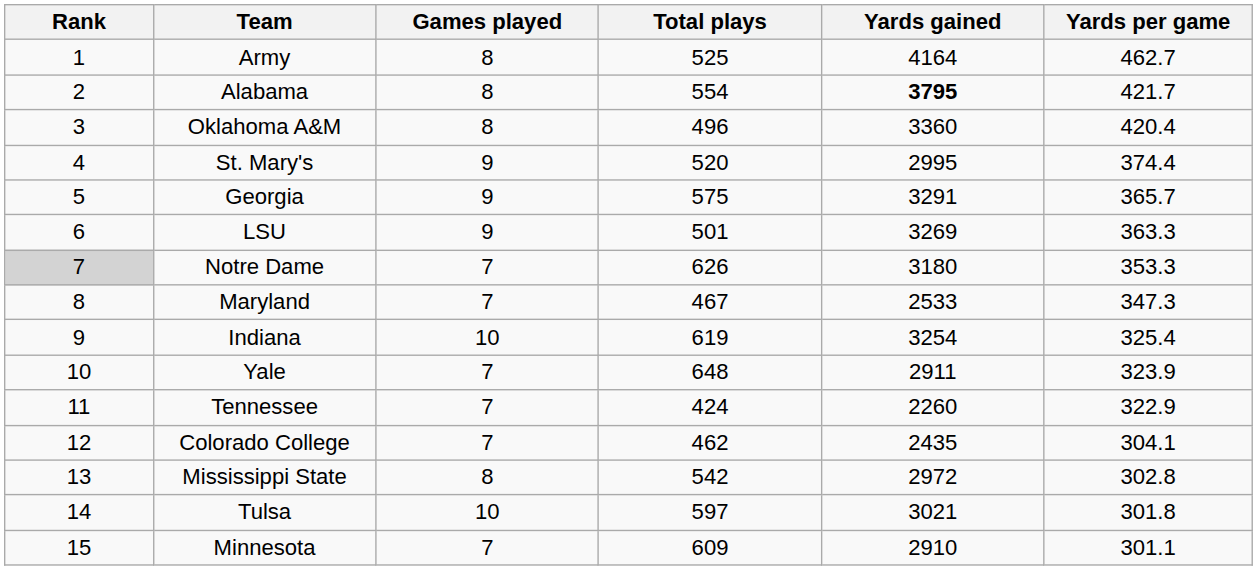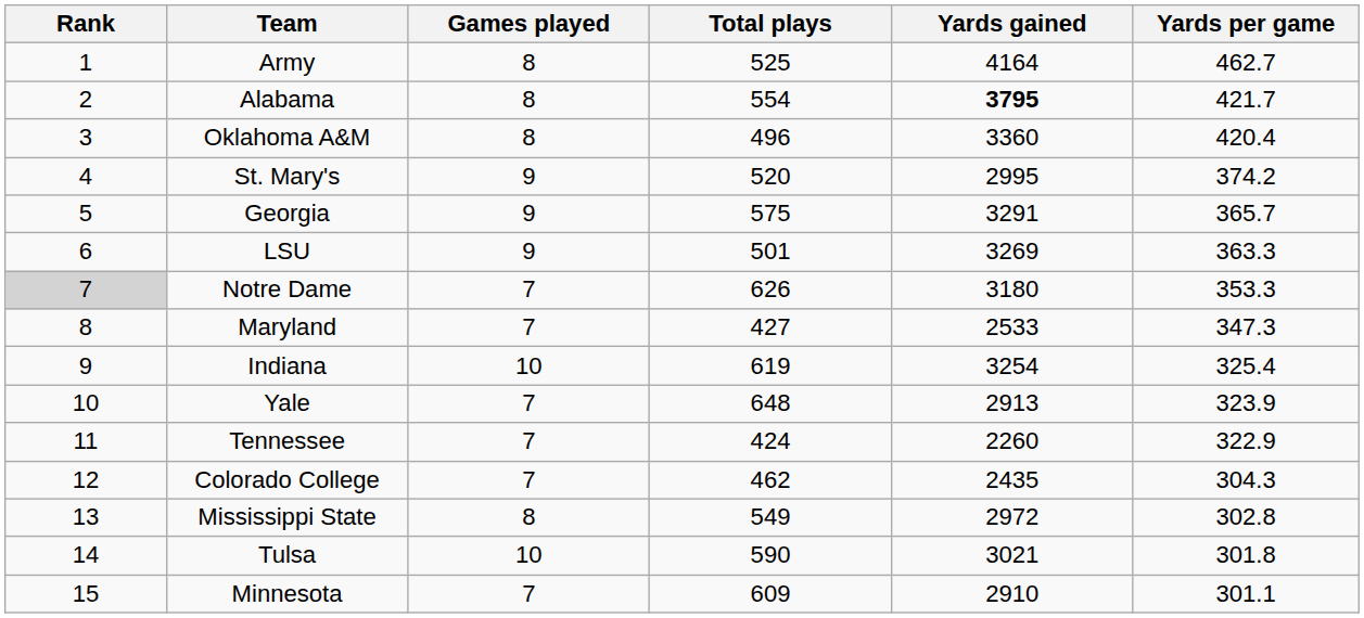St. Mary's | Yards per game: 374.4 -> 374.2
Maryland | Total plays: 467 -> 427
Yale | Yards gained: 2911 -> 2913
Colorado College | Yards per game: 304.1 -> 304.3
Mississippi State | Total plays: 542 -> 549
Tulsa | Total plays: 597 -> 590
